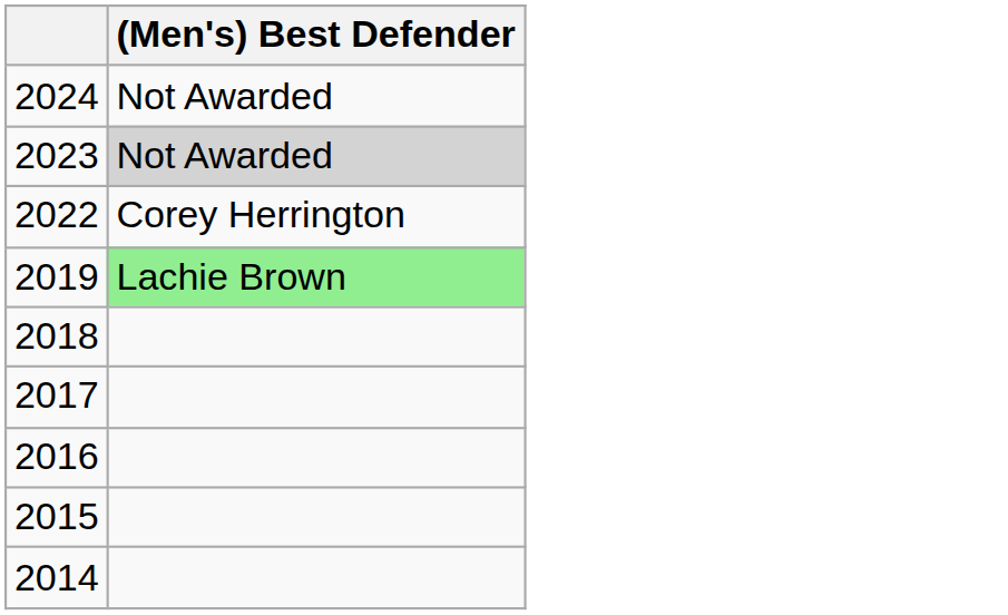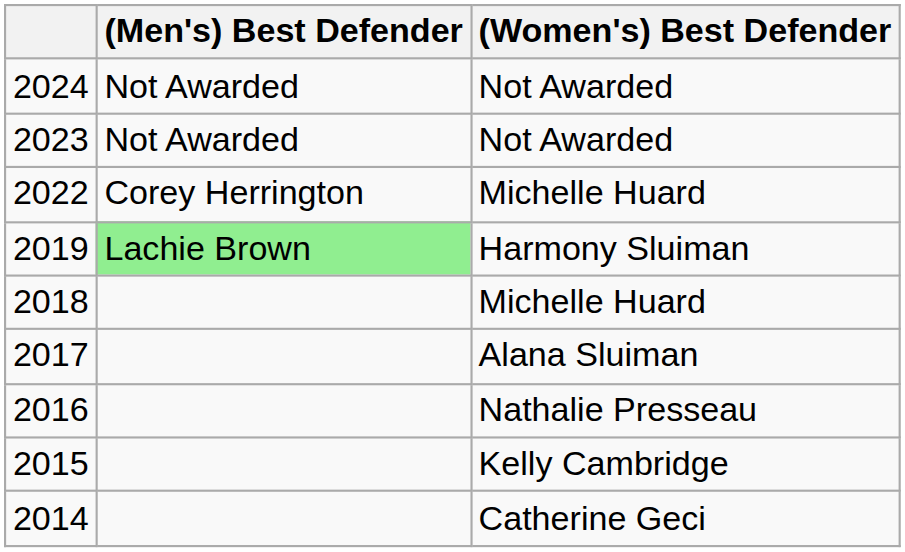+ column: (Women's) Best Defender | Not Awarded | Not Awarded | Michelle Huard | Harmony Sluiman | Michelle Huard | Alana Sluiman | Nathalie Presseau | Kelly Cambridge | Catherine Geci
2023 | (Men's) Best Defender: lightgrey background -> no background
